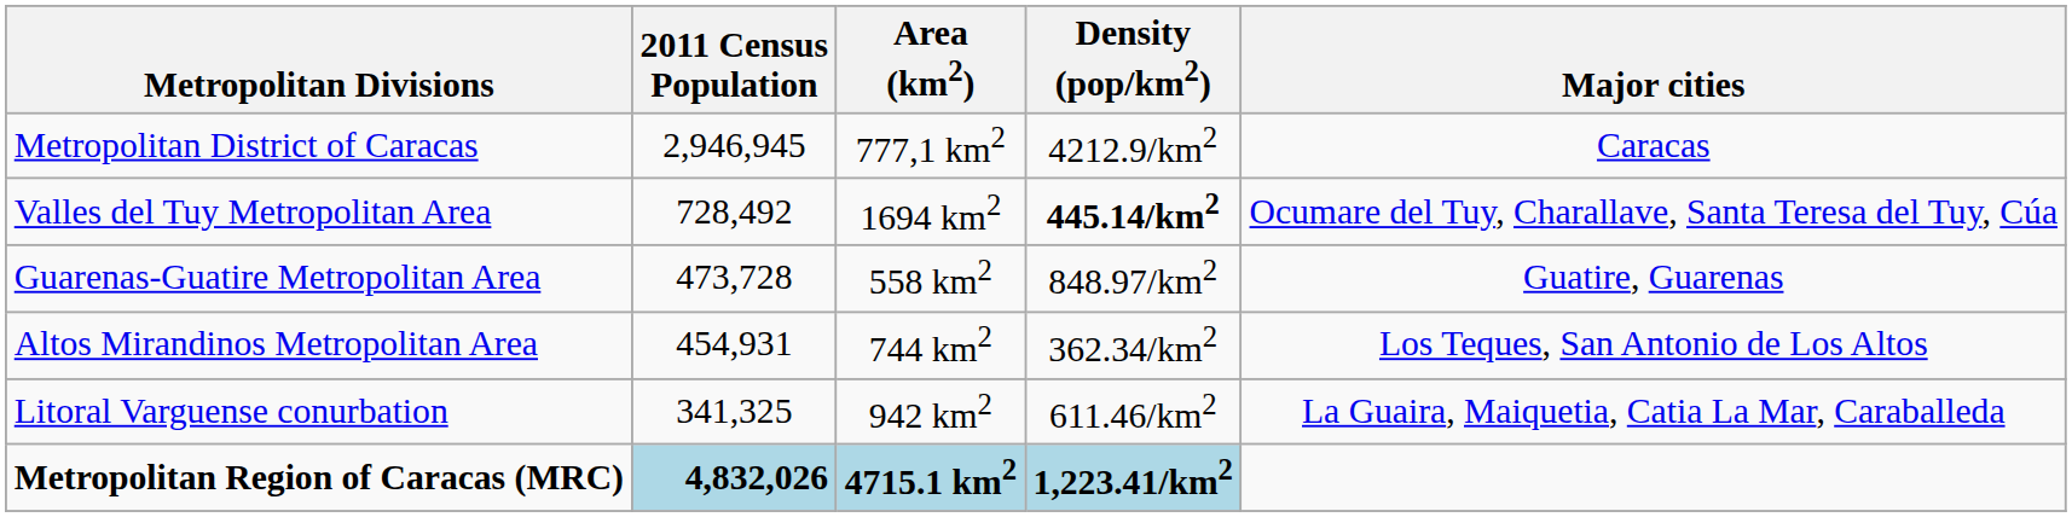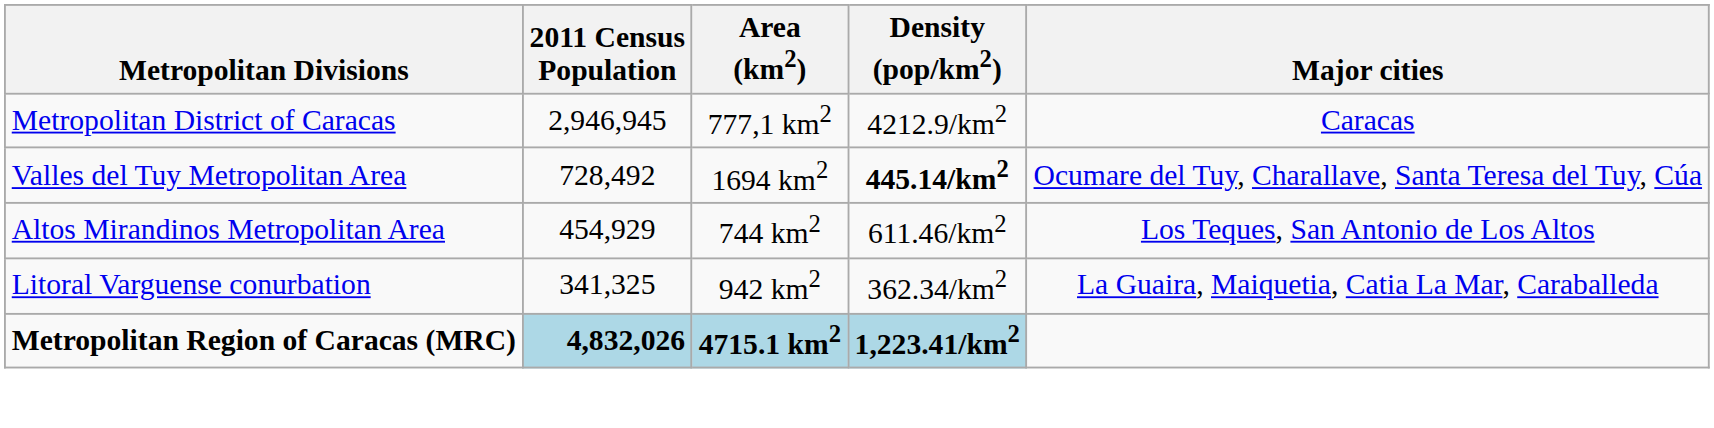- row: Guarenas-Guatire Metropolitan Area | 473,728 | 558 km2 | 848.97/km2 | Guatire, Guarenas
Altos Mirandinos Metropolitan Area | 2011 Census Population: 454,931 -> 454,929
Altos Mirandinos Metropolitan Area | Density (pop/km2): 362.34/km2 -> 611.46/km2
Litoral Varguense conurbation | Density (pop/km2): 611.46/km2 -> 362.34/km2
